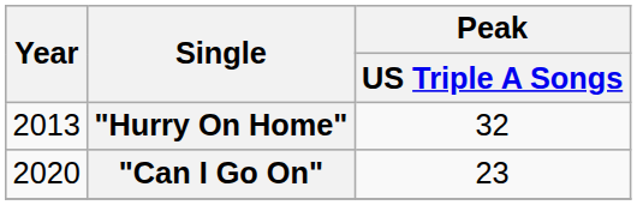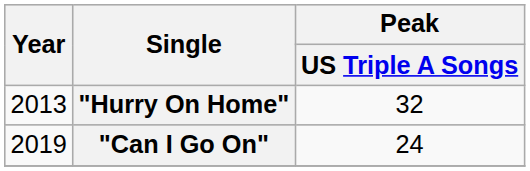"Can I Go On" | Year: 2020 -> 2019
"Can I Go On" | Peak / US Triple A Songs: 23 -> 24
